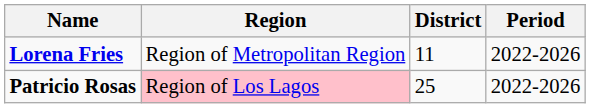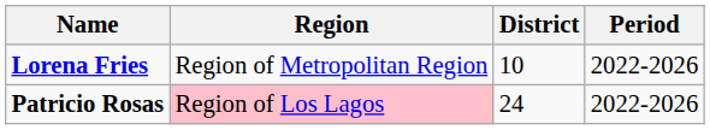Lorena Fries | District: 11 -> 10
Patricio Rosas | District: 25 -> 24
